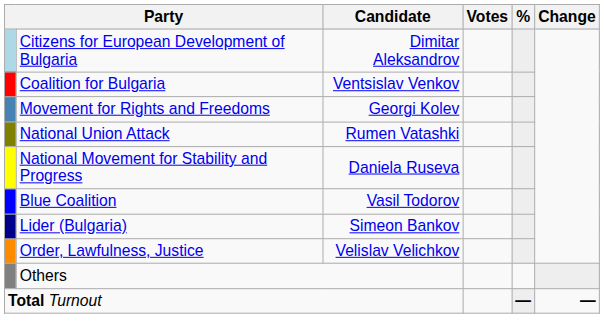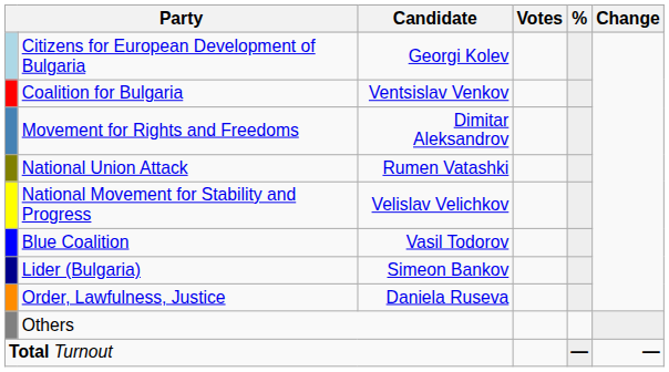Citizens for European Development of Bulgaria | Candidate: Dimitar Aleksandrov -> Georgi Kolev
Movement for Rights and Freedoms | Candidate: Georgi Kolev -> Dimitar Aleksandrov
National Movement for Stability and Progress | Candidate: Daniela Ruseva -> Velislav Velichkov
Order, Lawfulness, Justice | Candidate: Velislav Velichkov -> Daniela Ruseva
